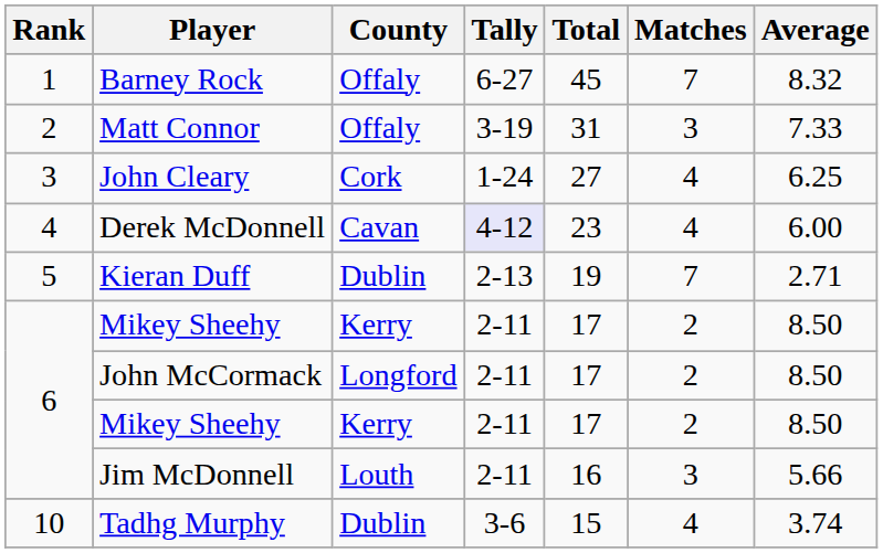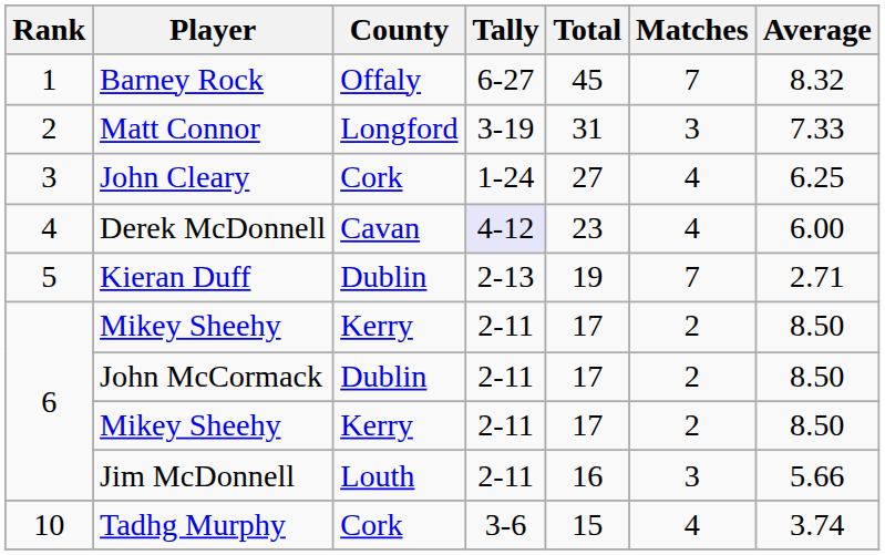Matt Connor | County: Offaly -> Longford
John McCormack | County: Longford -> Dublin
Tadhg Murphy | County: Dublin -> Cork
